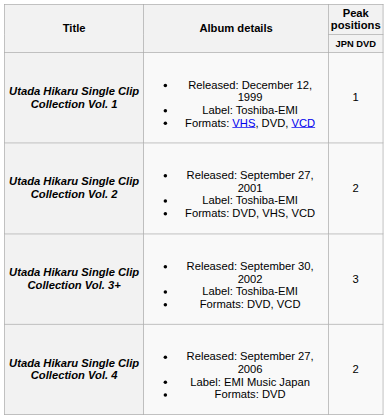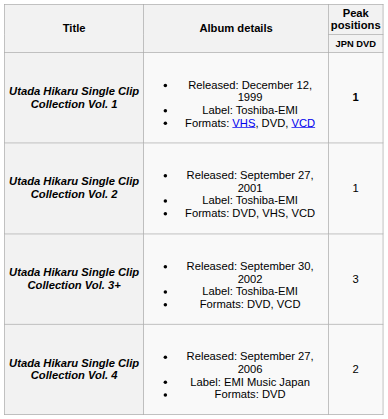Utada Hikaru Single Clip Collection Vol. 1 | Peak positions / JPN DVD: normal -> bold
Utada Hikaru Single Clip Collection Vol. 2 | Peak positions / JPN DVD: 2 -> 1
